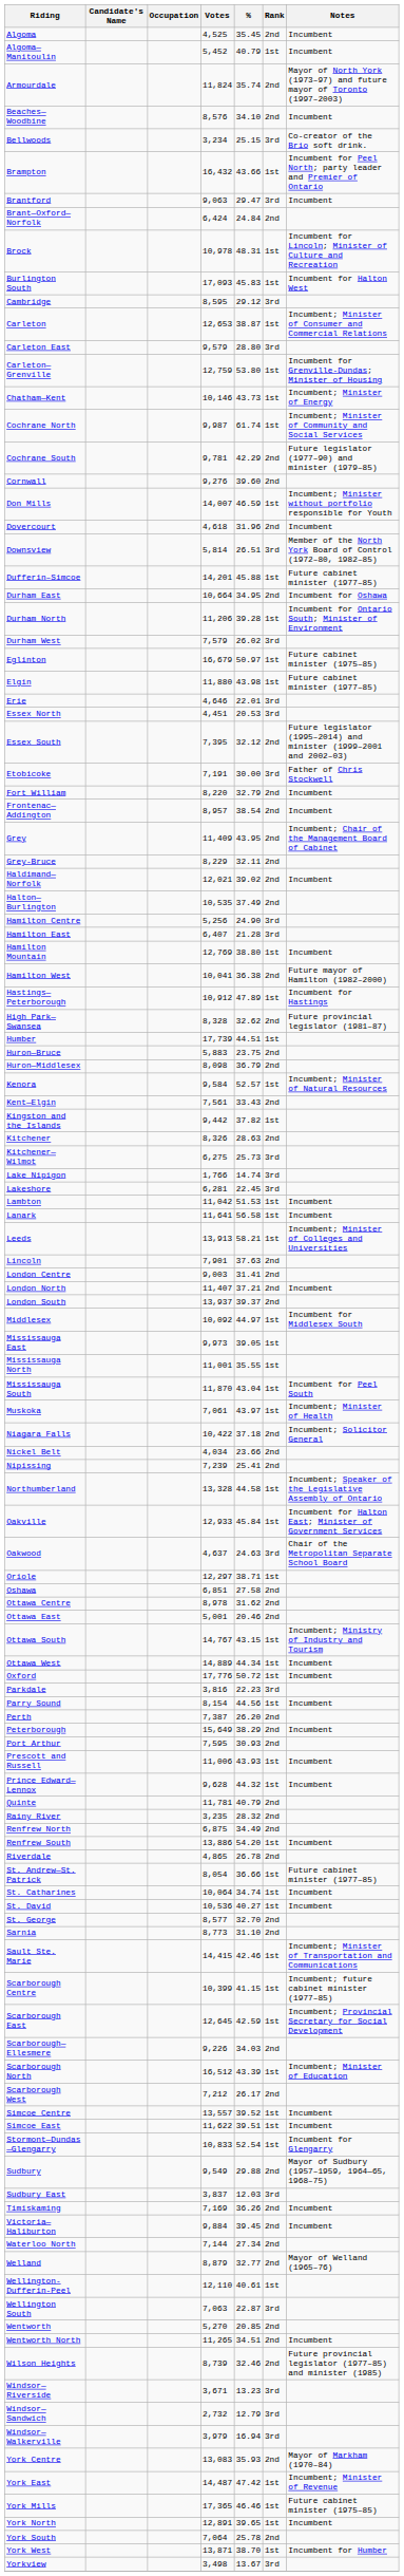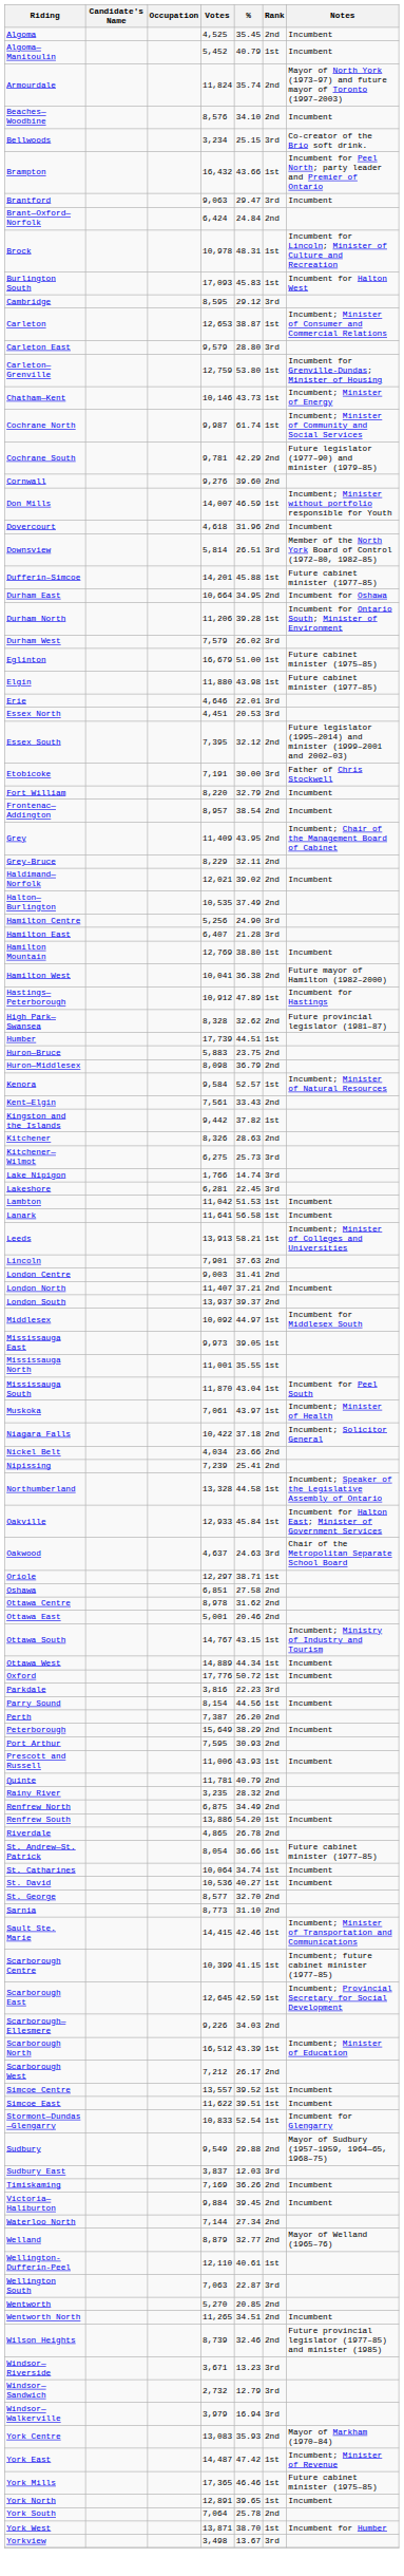Eglinton | %: 50.97 -> 51.00
- row: Prince Edward—Lennox | 9,628 | 44.32 | 1st | Incumbent
